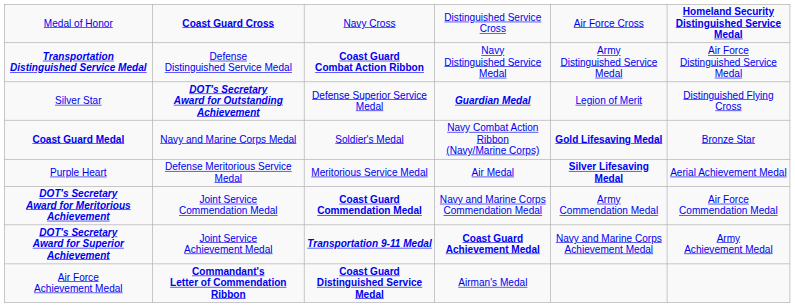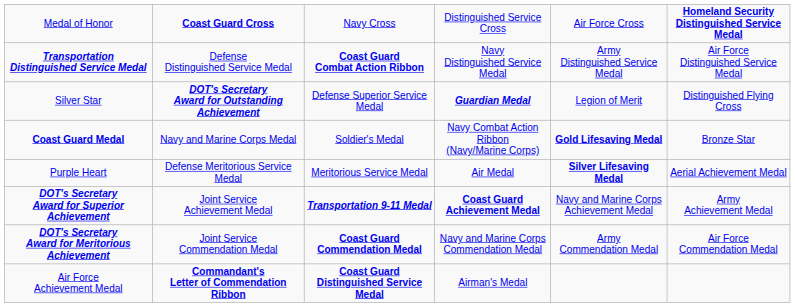rows swapped: DOT's Secretary Award for Meritorious Achievement <-> DOT's Secretary Award for Superior Achievement
